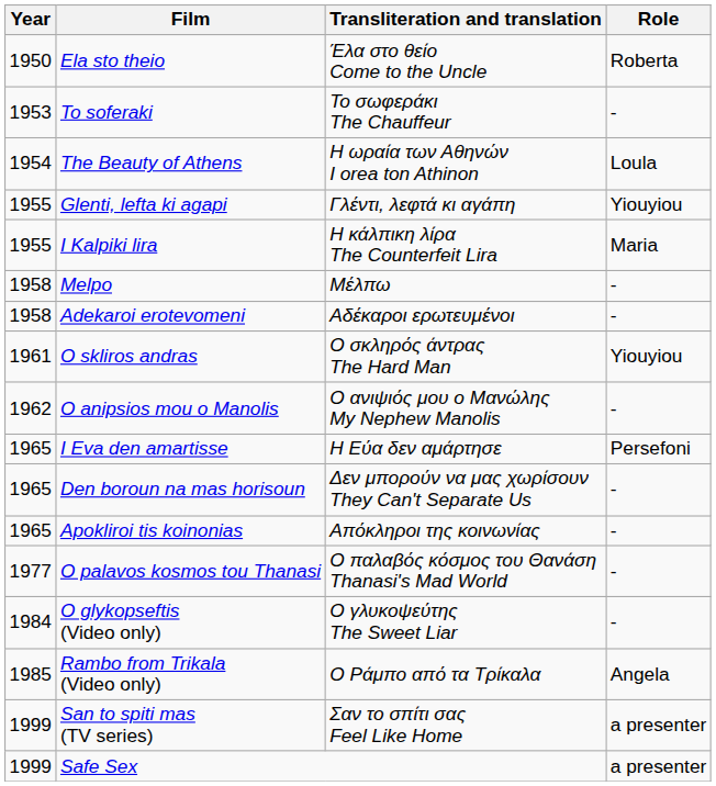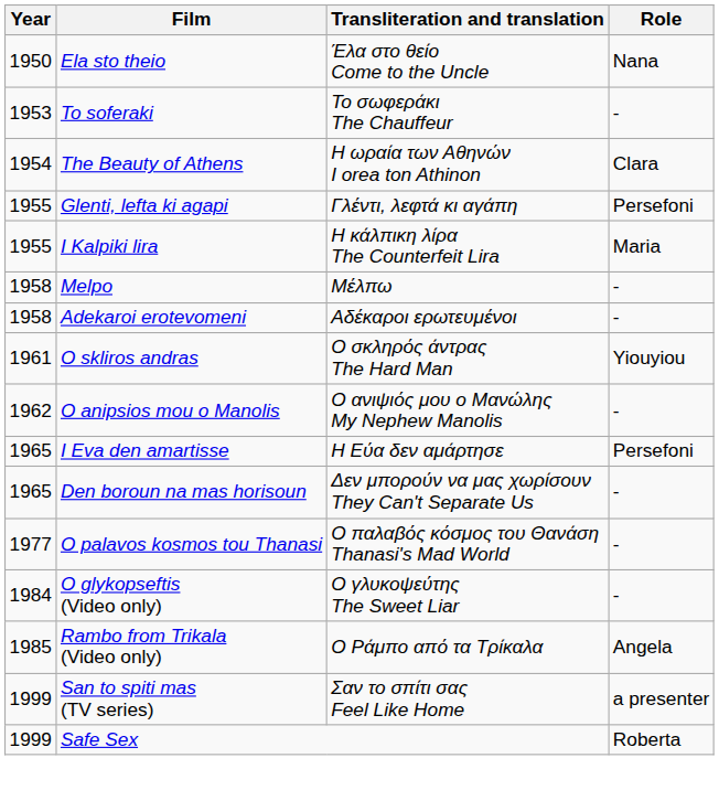Ela sto theio | Role: Roberta -> Nana
The Beauty of Athens | Role: Loula -> Clara
Glenti, lefta ki agapi | Role: Yiouyiou -> Persefoni
- row: 1965 | Apokliroi tis koinonias | Απόκληροι της κοινωνίας | -
Safe Sex | Role: a presenter -> Roberta
